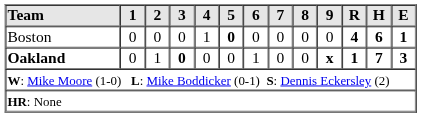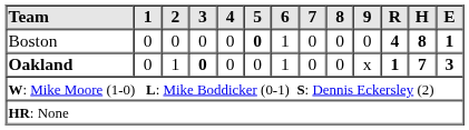Boston | 4: 1 -> 0
Boston | 6: 0 -> 1
Boston | H: 6 -> 8
Oakland | 9: bold -> normal
